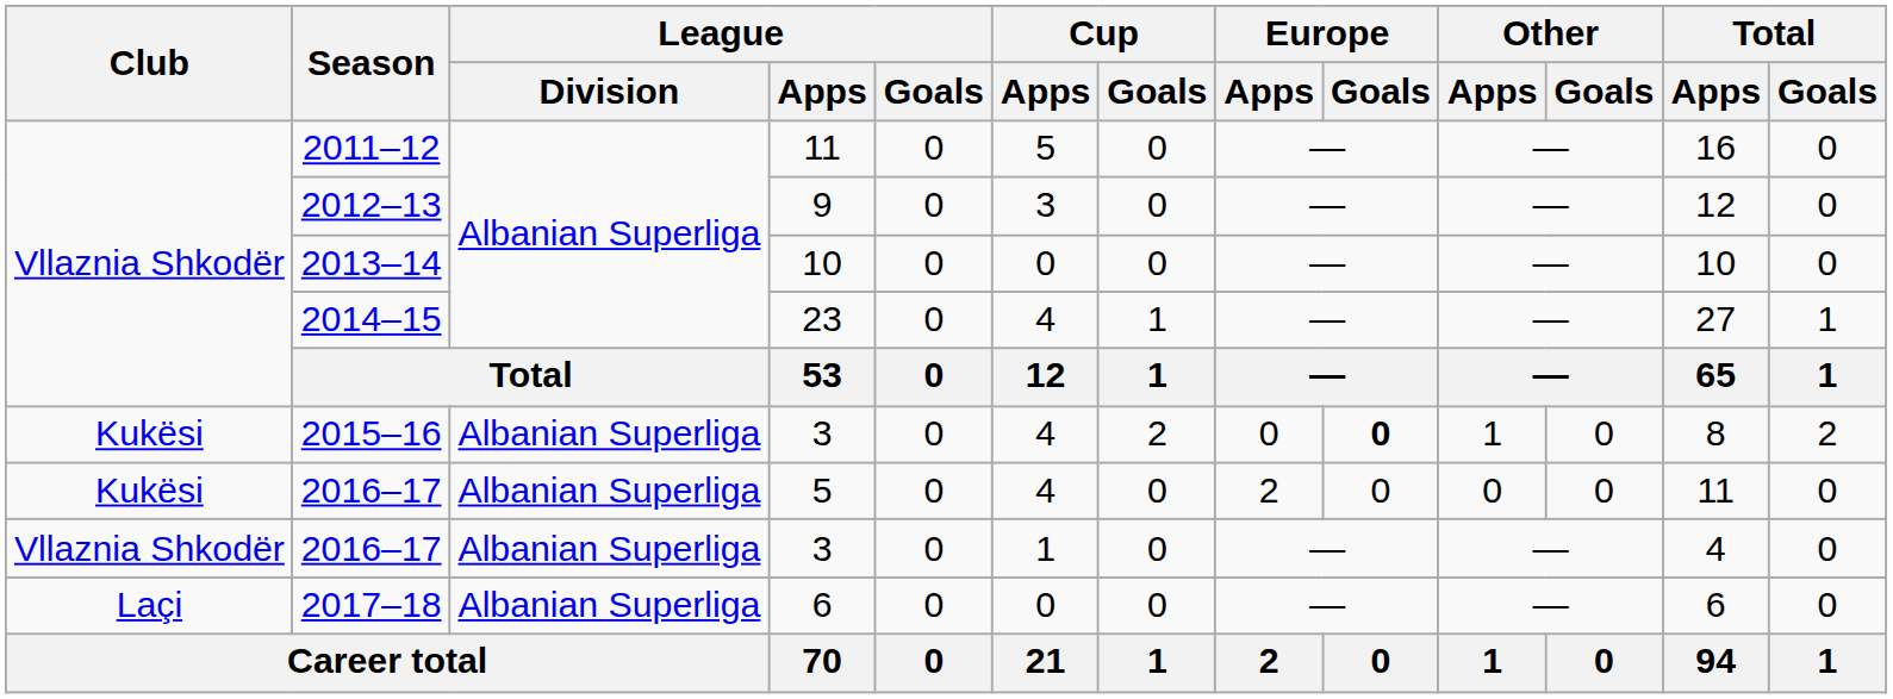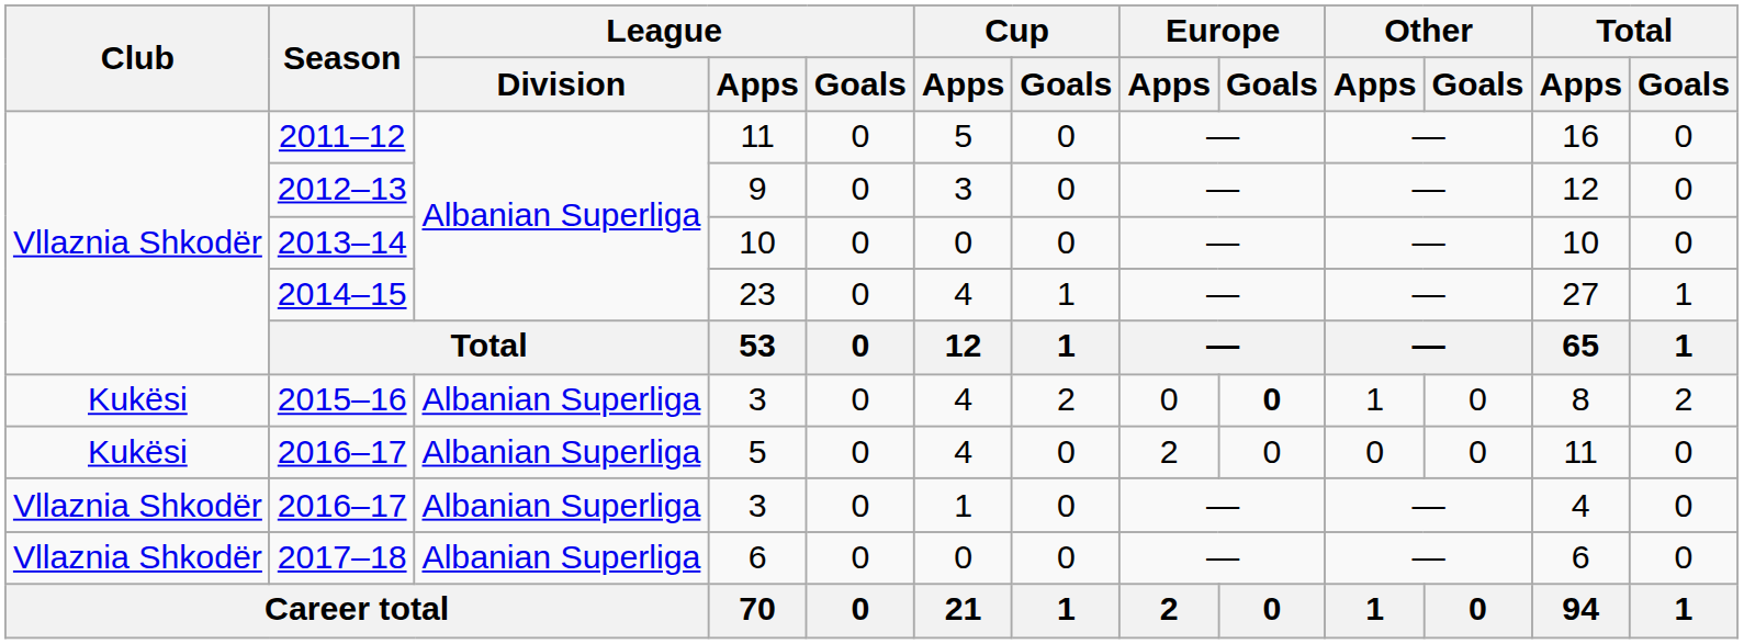2017–18 | Club: Laçi -> Vllaznia Shkodër
